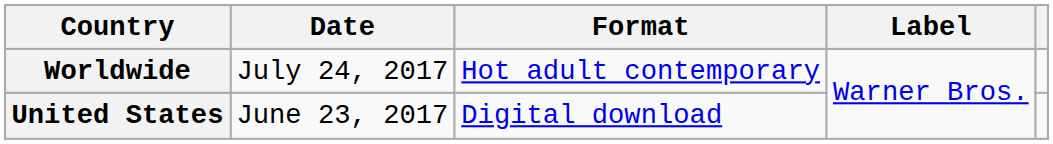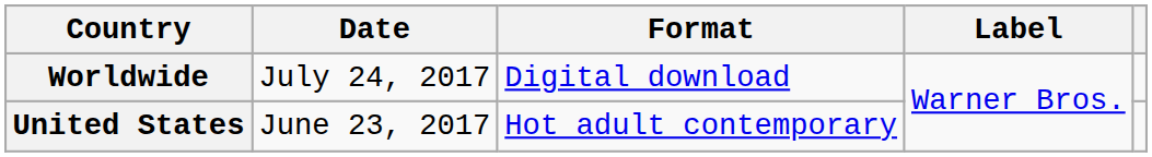Worldwide | Format: Hot adult contemporary -> Digital download
United States | Format: Digital download -> Hot adult contemporary
